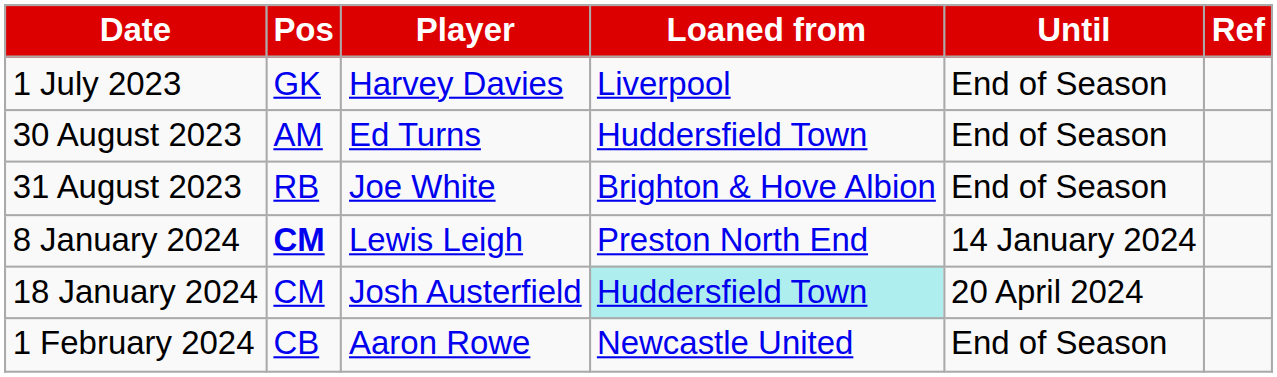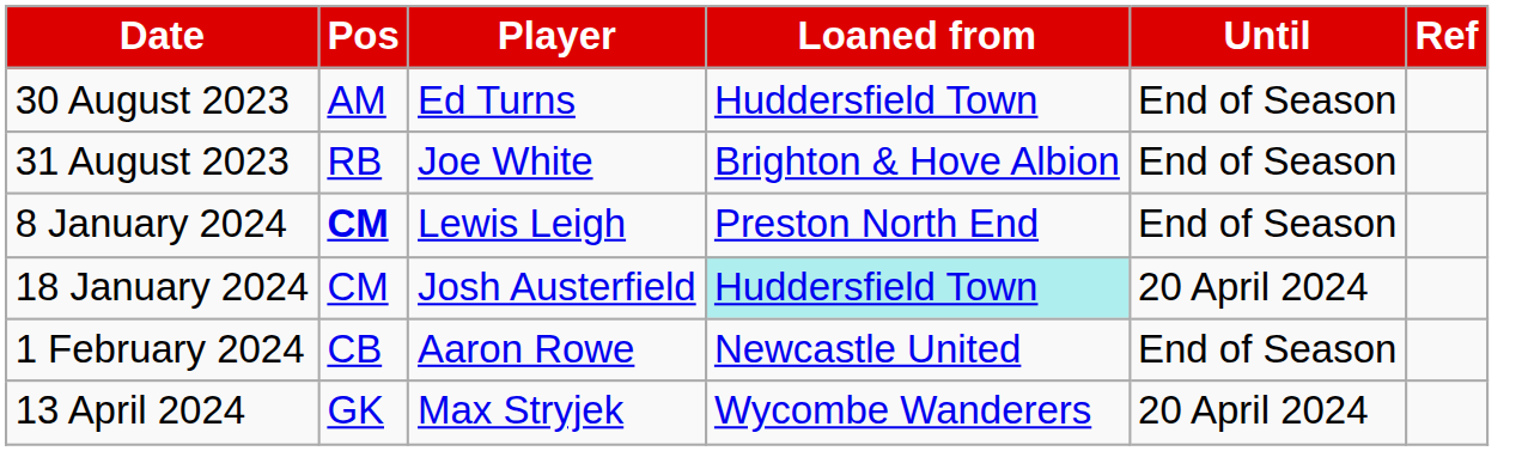- row: 1 July 2023 | GK | Harvey Davies | Liverpool | End of Season
8 January 2024 | Until: 14 January 2024 -> End of Season
+ row: 13 April 2024 | GK | Max Stryjek | Wycombe Wanderers | 20 April 2024
